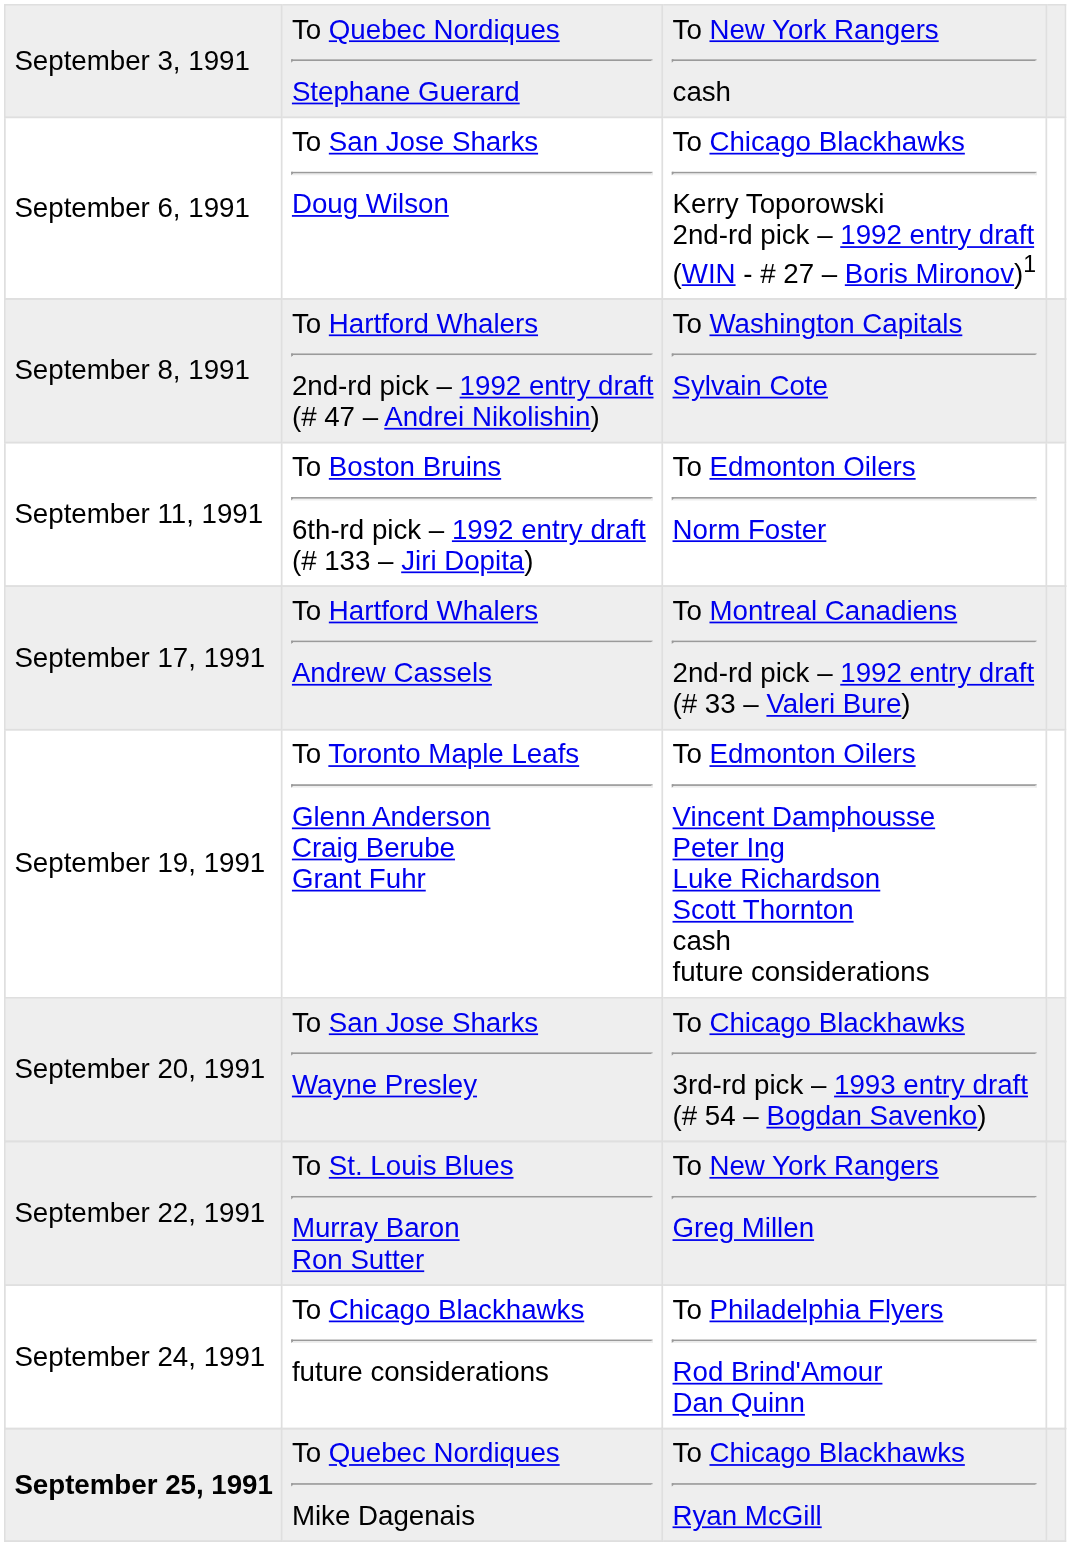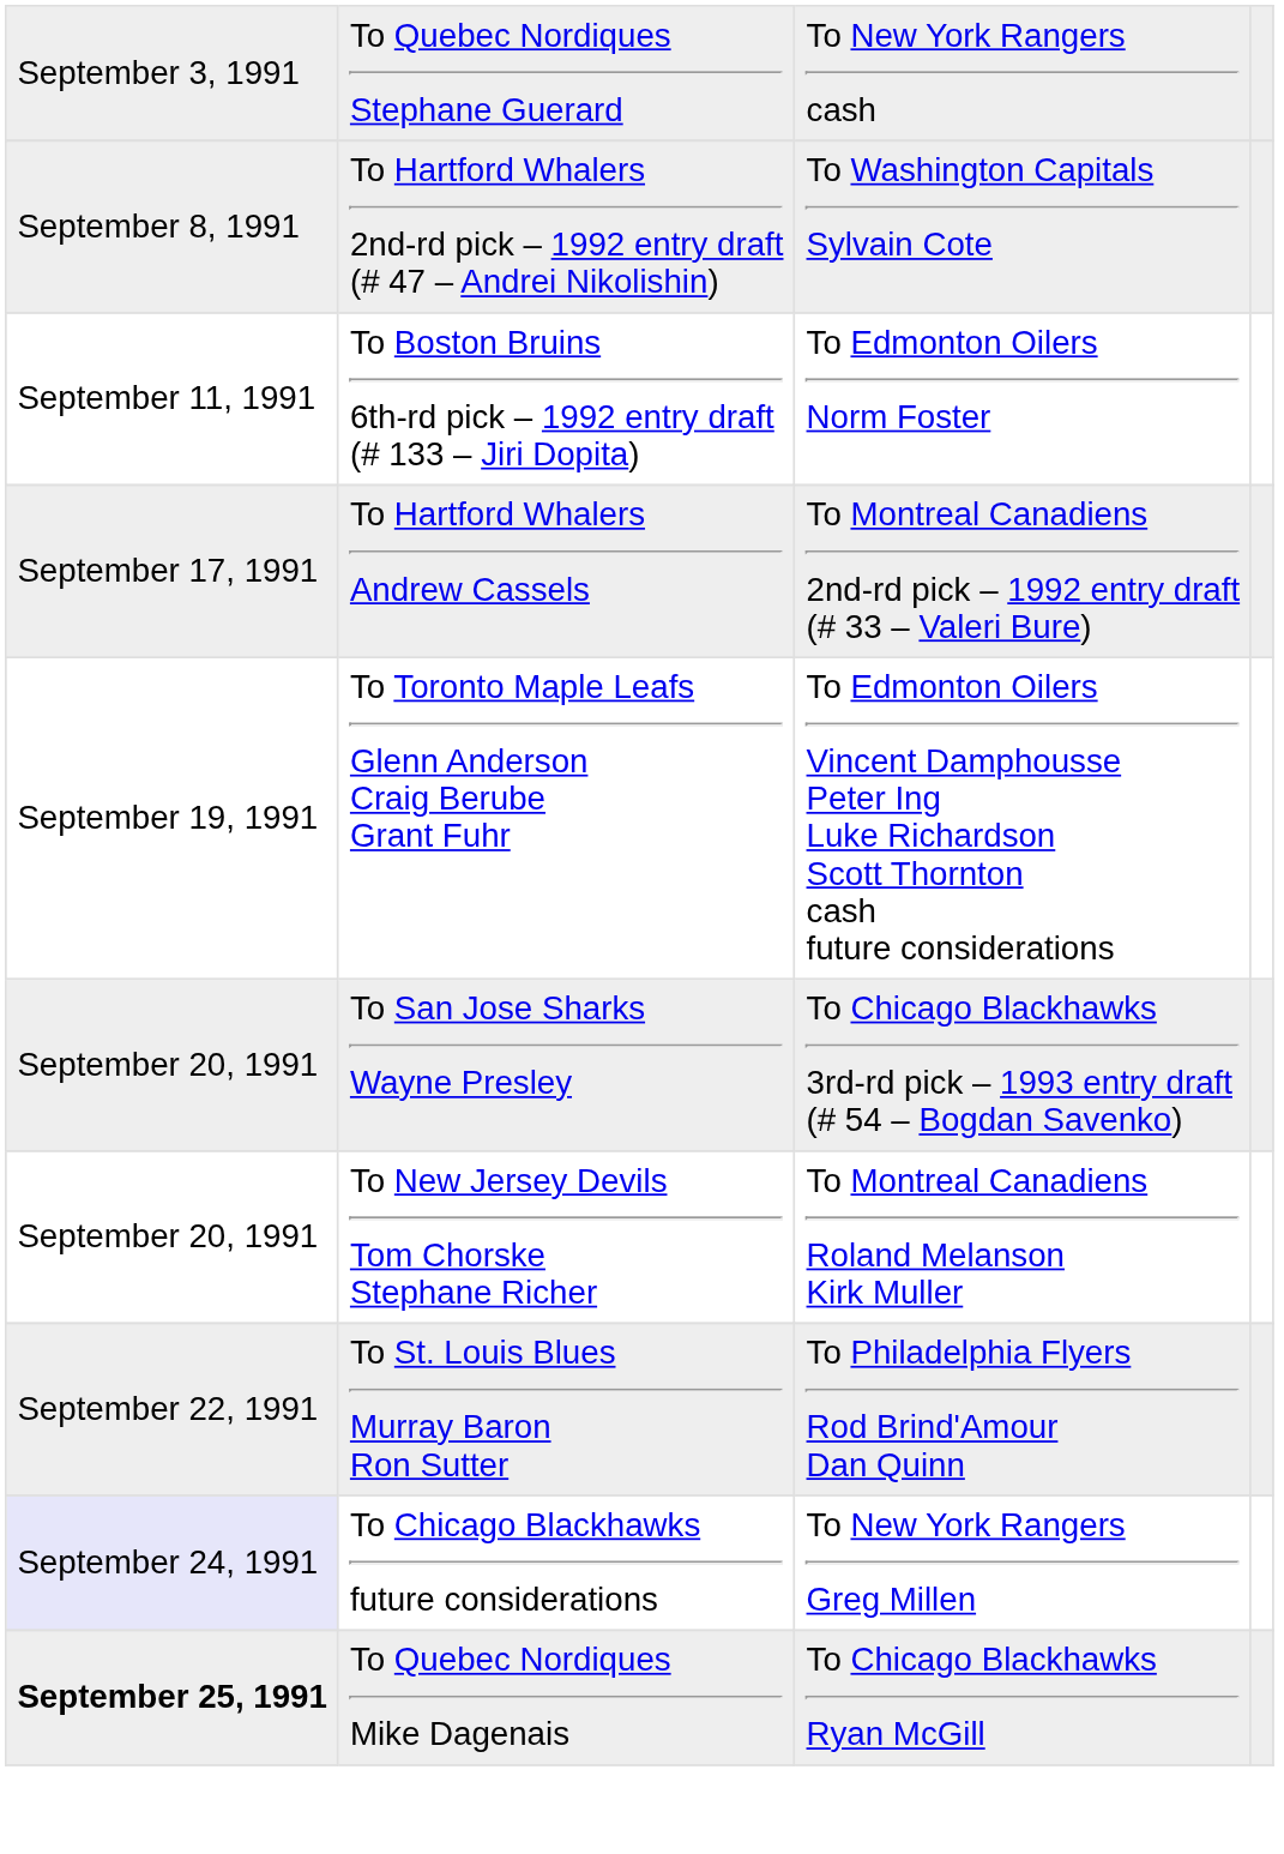- row: September 6, 1991 | To San Jose Sharks Doug Wilson | To Chicago Blackhawks Kerry Toporowski 2nd-rd pick – 1992 entry draft (WIN - # 27 – Boris Mironov)1
+ row: September 20, 1991 | To New Jersey Devils Tom Chorske Stephane Richer | To Montreal Canadiens Roland Melanson Kirk Muller
To St. Louis Blues Murray Baron Ron Sutter | column 3: To New York Rangers Greg Millen -> To Philadelphia Flyers Rod Brind'Amour Dan Quinn
To Chicago Blackhawks future considerations | column 1: no background -> lavender background
To Chicago Blackhawks future considerations | column 3: To Philadelphia Flyers Rod Brind'Amour Dan Quinn -> To New York Rangers Greg Millen
